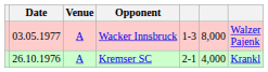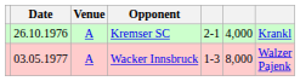rows swapped: Kremser SC <-> Wacker Innsbruck
